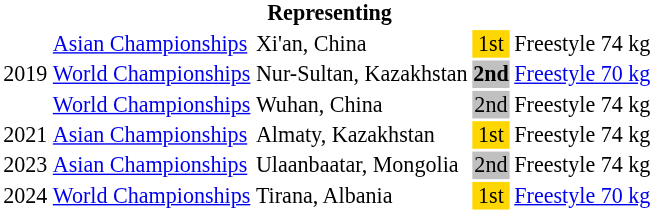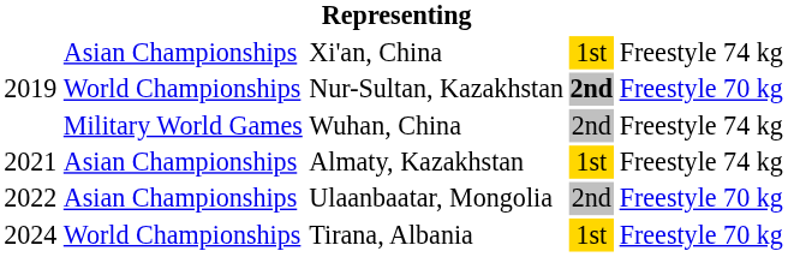Wuhan, China | column 2: World Championships -> Military World Games
Ulaanbaatar, Mongolia | column 1: 2023 -> 2022
Ulaanbaatar, Mongolia | column 5: Freestyle 74 kg -> Freestyle 70 kg
